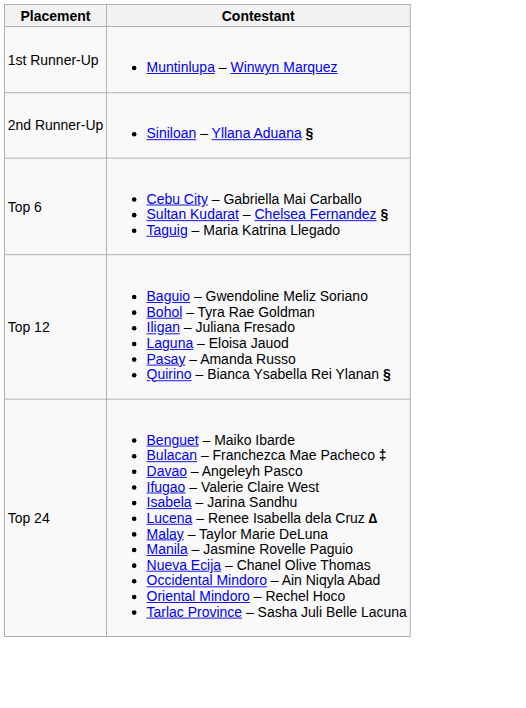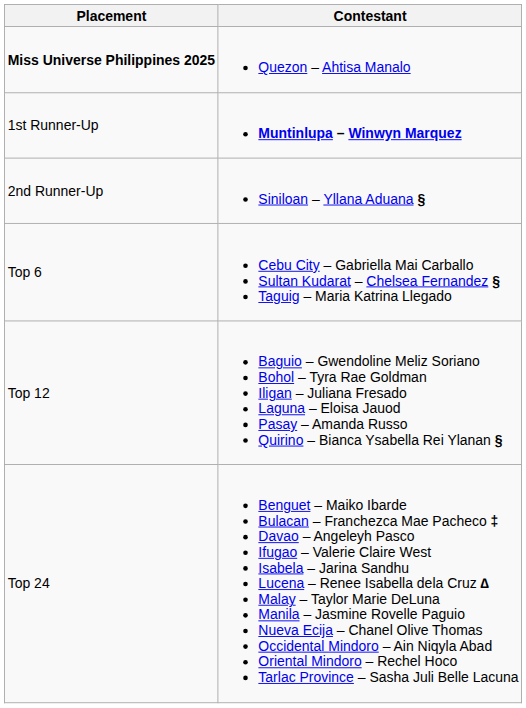+ row: Miss Universe Philippines 2025 | Quezon – Ahtisa Manalo
1st Runner-Up | Contestant: normal -> bold
